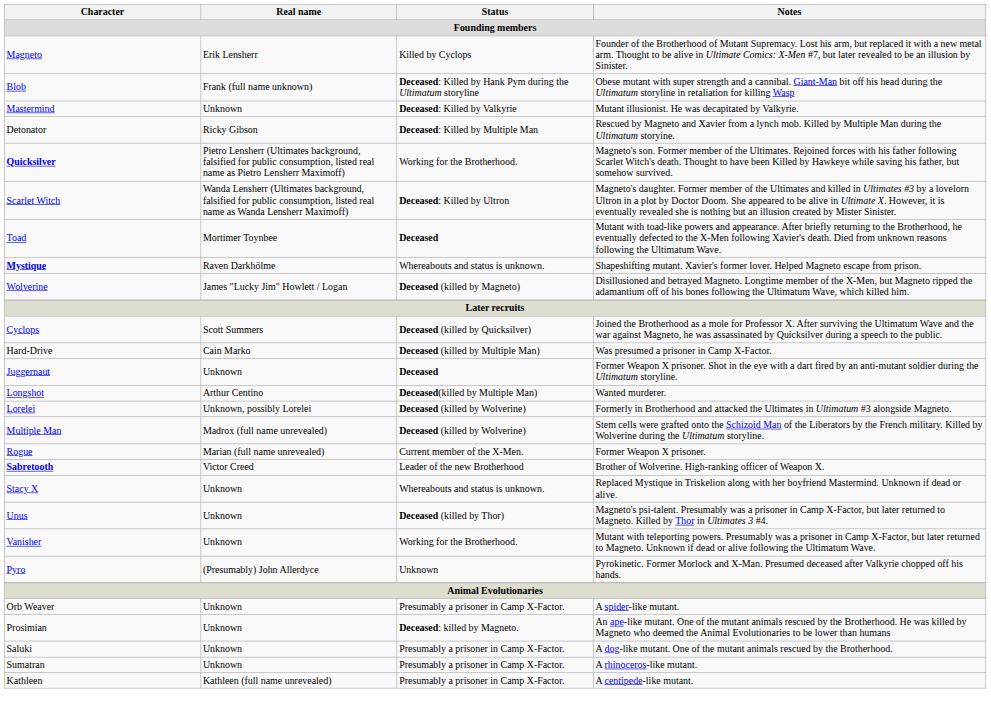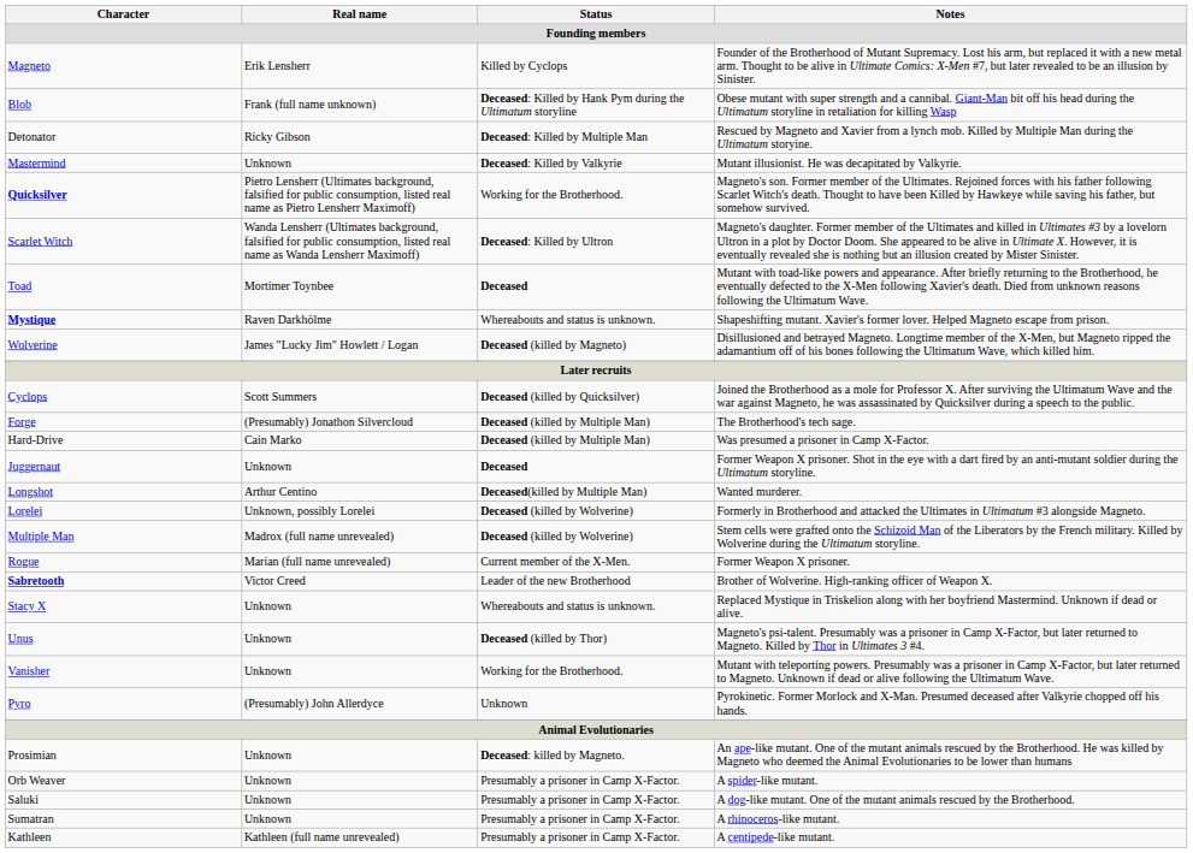rows swapped: Detonator <-> Mastermind
+ row: Forge | (Presumably) Jonathon Silvercloud | Deceased (killed by Multiple Man) | The Brotherhood's tech sage.
rows swapped: Orb Weaver <-> Prosimian
